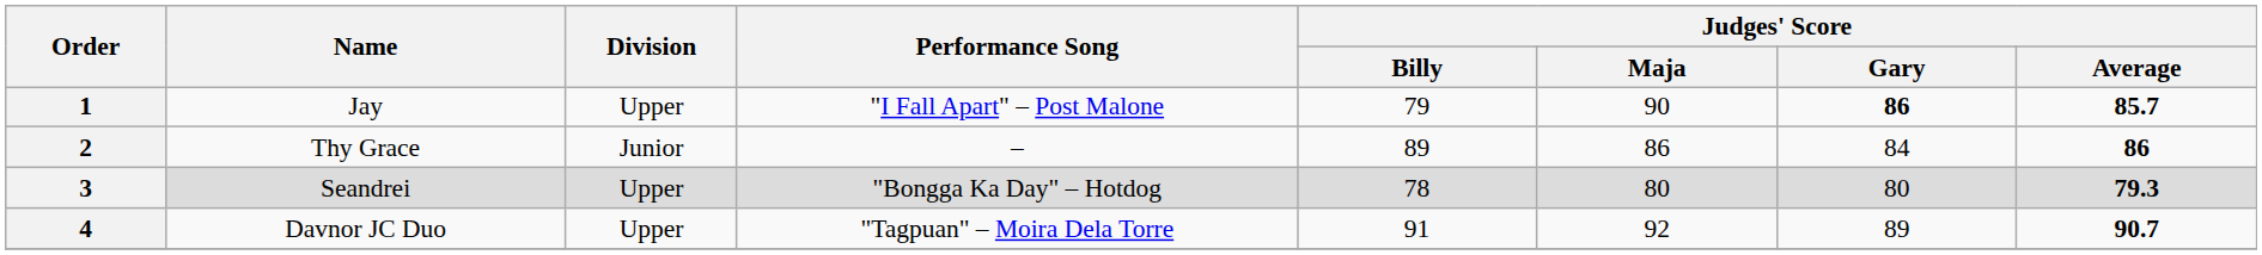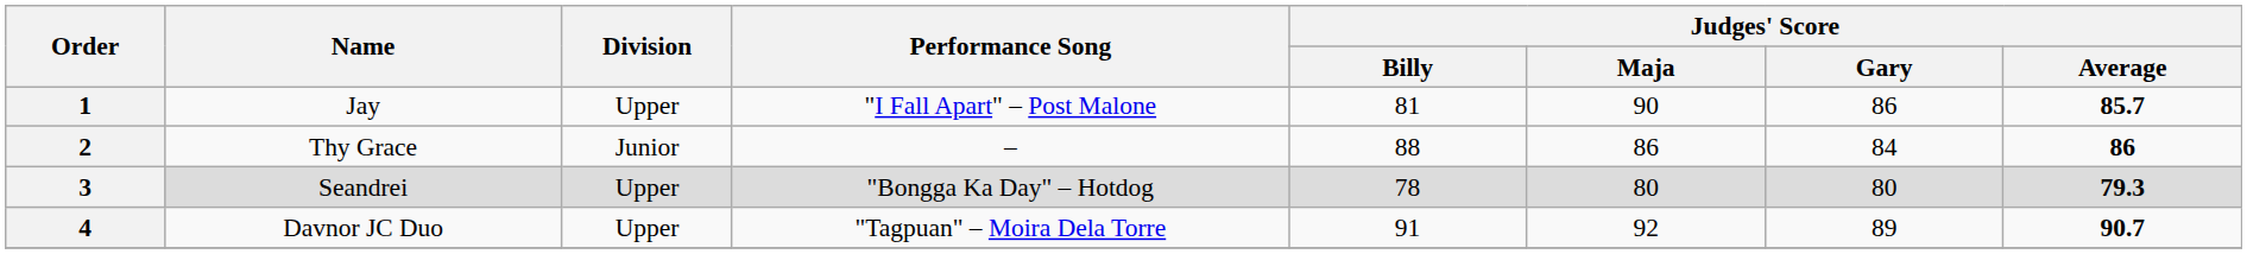1 | Judges' Score / Billy: 79 -> 81
1 | Judges' Score / Gary: bold -> normal
2 | Judges' Score / Billy: 89 -> 88
